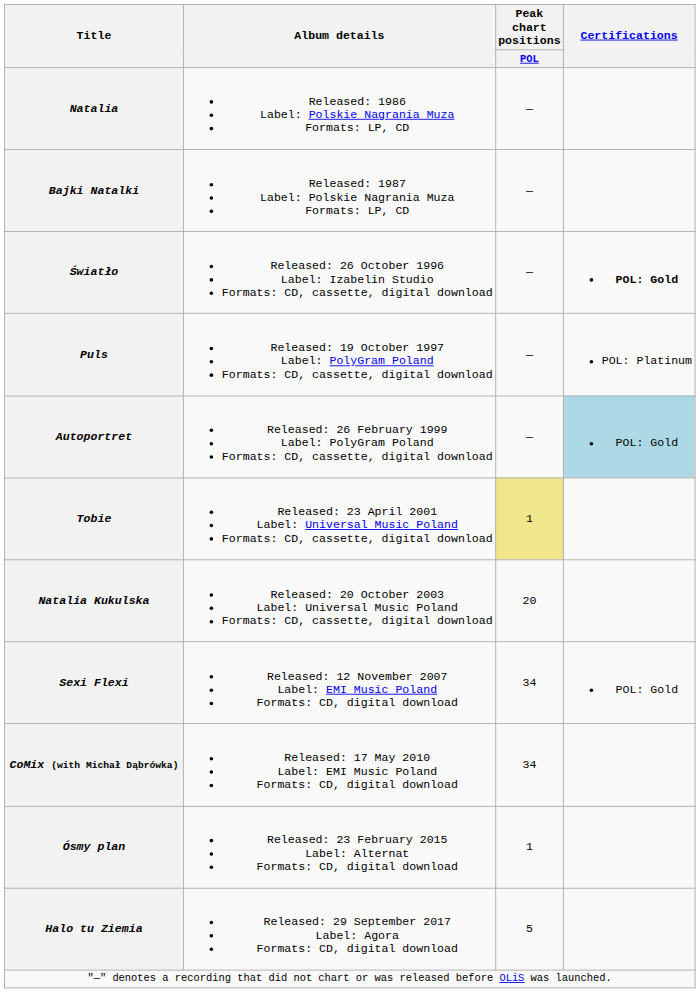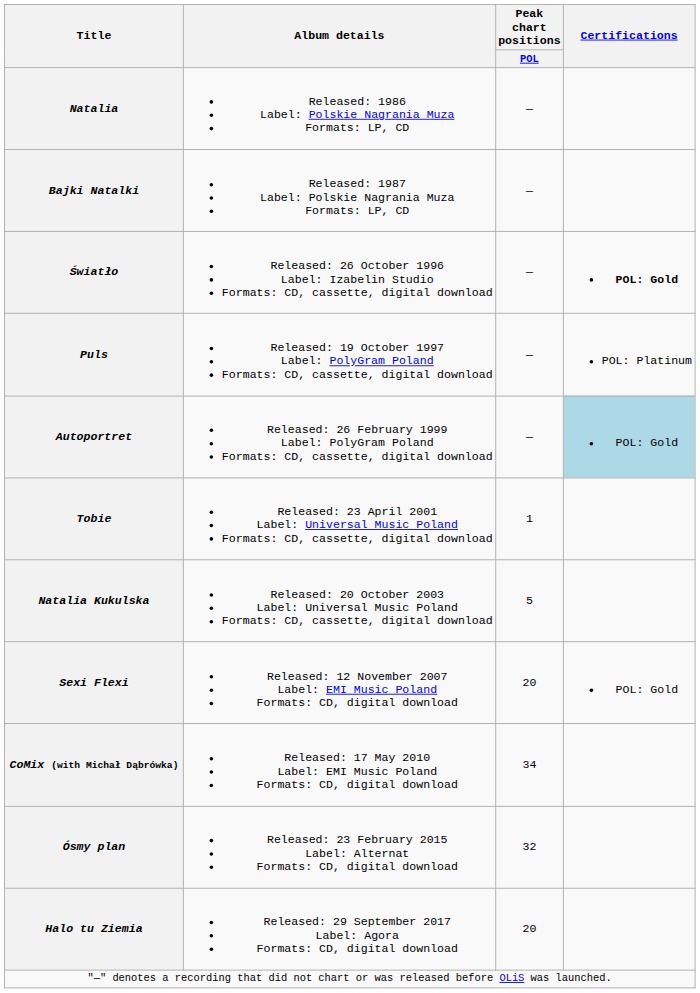Tobie | Peak chart positions / POL: khaki background -> no background
Natalia Kukulska | Peak chart positions / POL: 20 -> 5
Sexi Flexi | Peak chart positions / POL: 34 -> 20
Ósmy plan | Peak chart positions / POL: 1 -> 32
Halo tu Ziemia | Peak chart positions / POL: 5 -> 20
